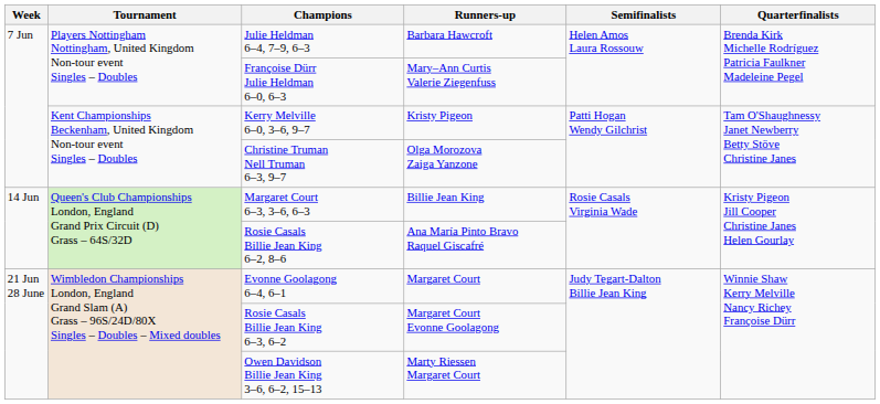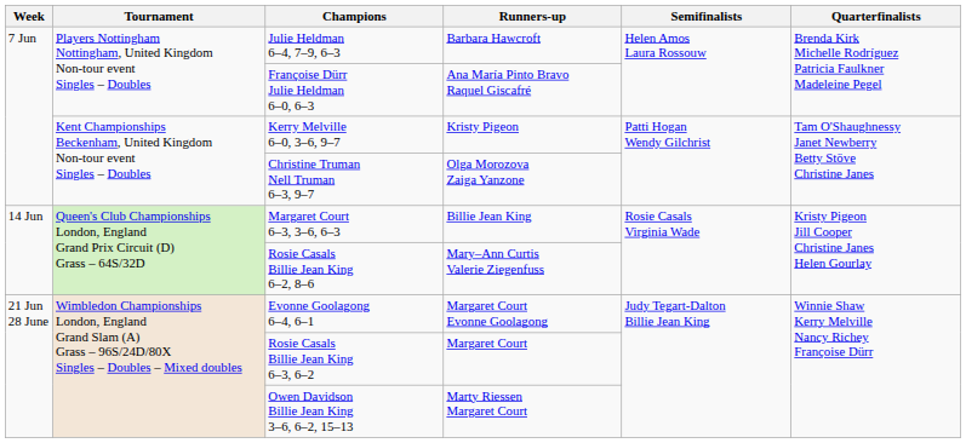Françoise Dürr Julie Heldman 6–0, 6–3 | Runners-up: Mary–Ann Curtis Valerie Ziegenfuss -> Ana María Pinto Bravo Raquel Giscafré
Rosie Casals Billie Jean King 6–2, 8–6 | Runners-up: Ana María Pinto Bravo Raquel Giscafré -> Mary–Ann Curtis Valerie Ziegenfuss
Evonne Goolagong 6–4, 6–1 | Runners-up: Margaret Court -> Margaret Court Evonne Goolagong
Rosie Casals Billie Jean King 6–3, 6–2 | Runners-up: Margaret Court Evonne Goolagong -> Margaret Court
